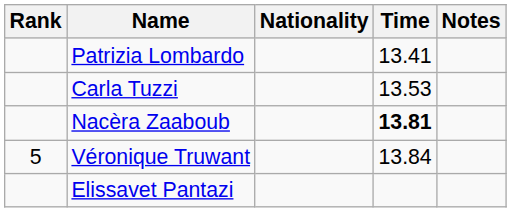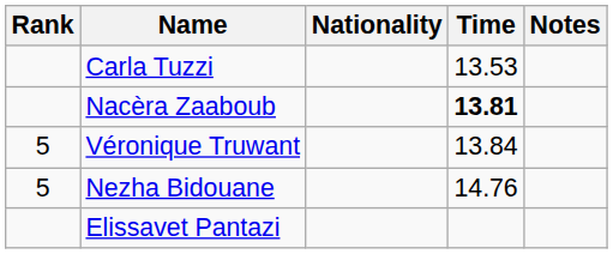- row: Patrizia Lombardo | 13.41
+ row: 5 | Nezha Bidouane | 14.76
